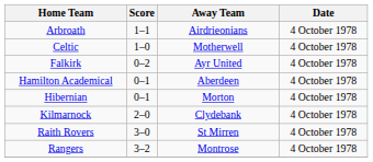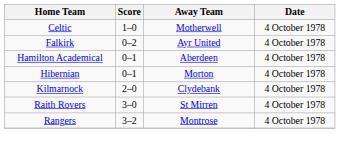- row: Arbroath | 1–1 | Airdrieonians | 4 October 1978
